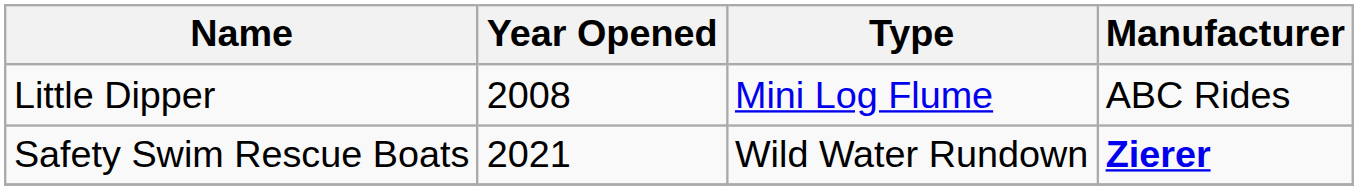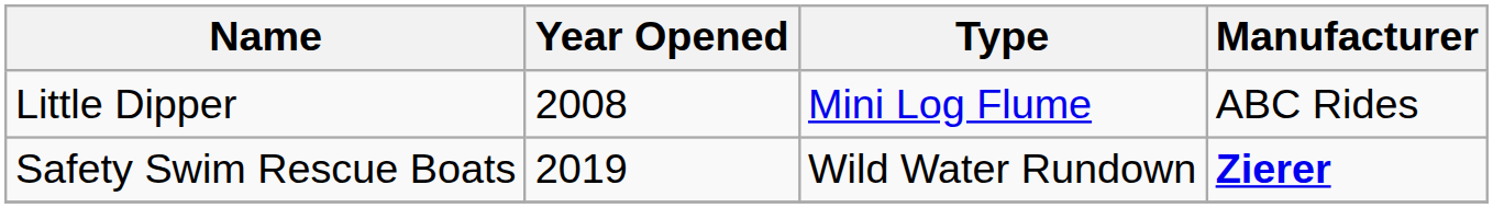Safety Swim Rescue Boats | Year Opened: 2021 -> 2019
